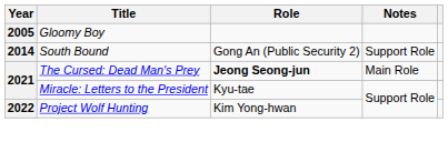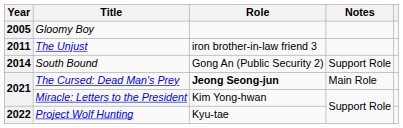+ row: 2011 | The Unjust | iron brother-in-law friend 3
Miracle: Letters to the President | Role: Kyu-tae -> Kim Yong-hwan
Project Wolf Hunting | Role: Kim Yong-hwan -> Kyu-tae
